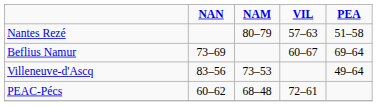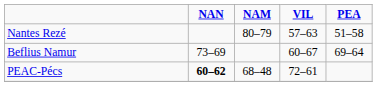- row: Villeneuve-d'Ascq | 83–56 | 73–53 | 49–64
PEAC-Pécs | NAN: normal -> bold
